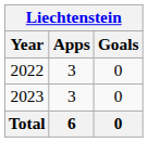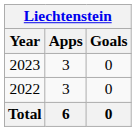rows swapped: 2022 <-> 2023
